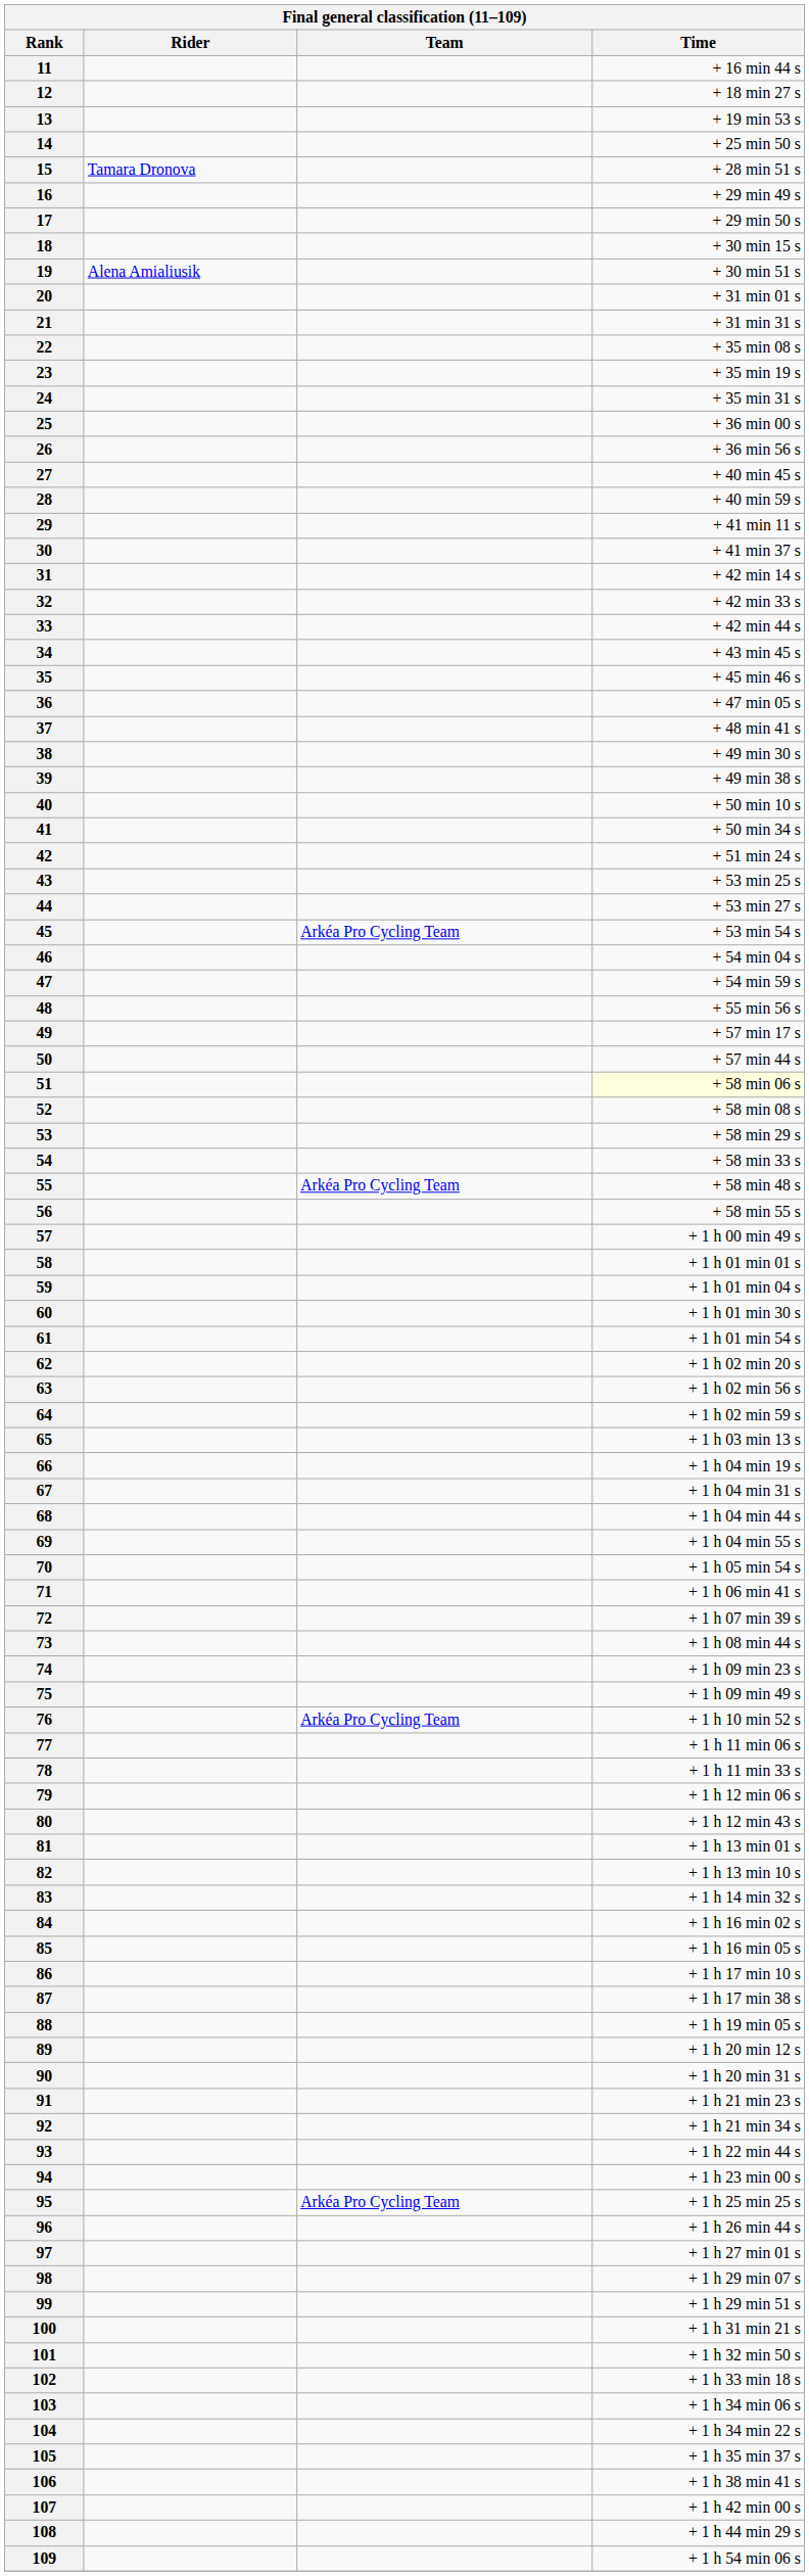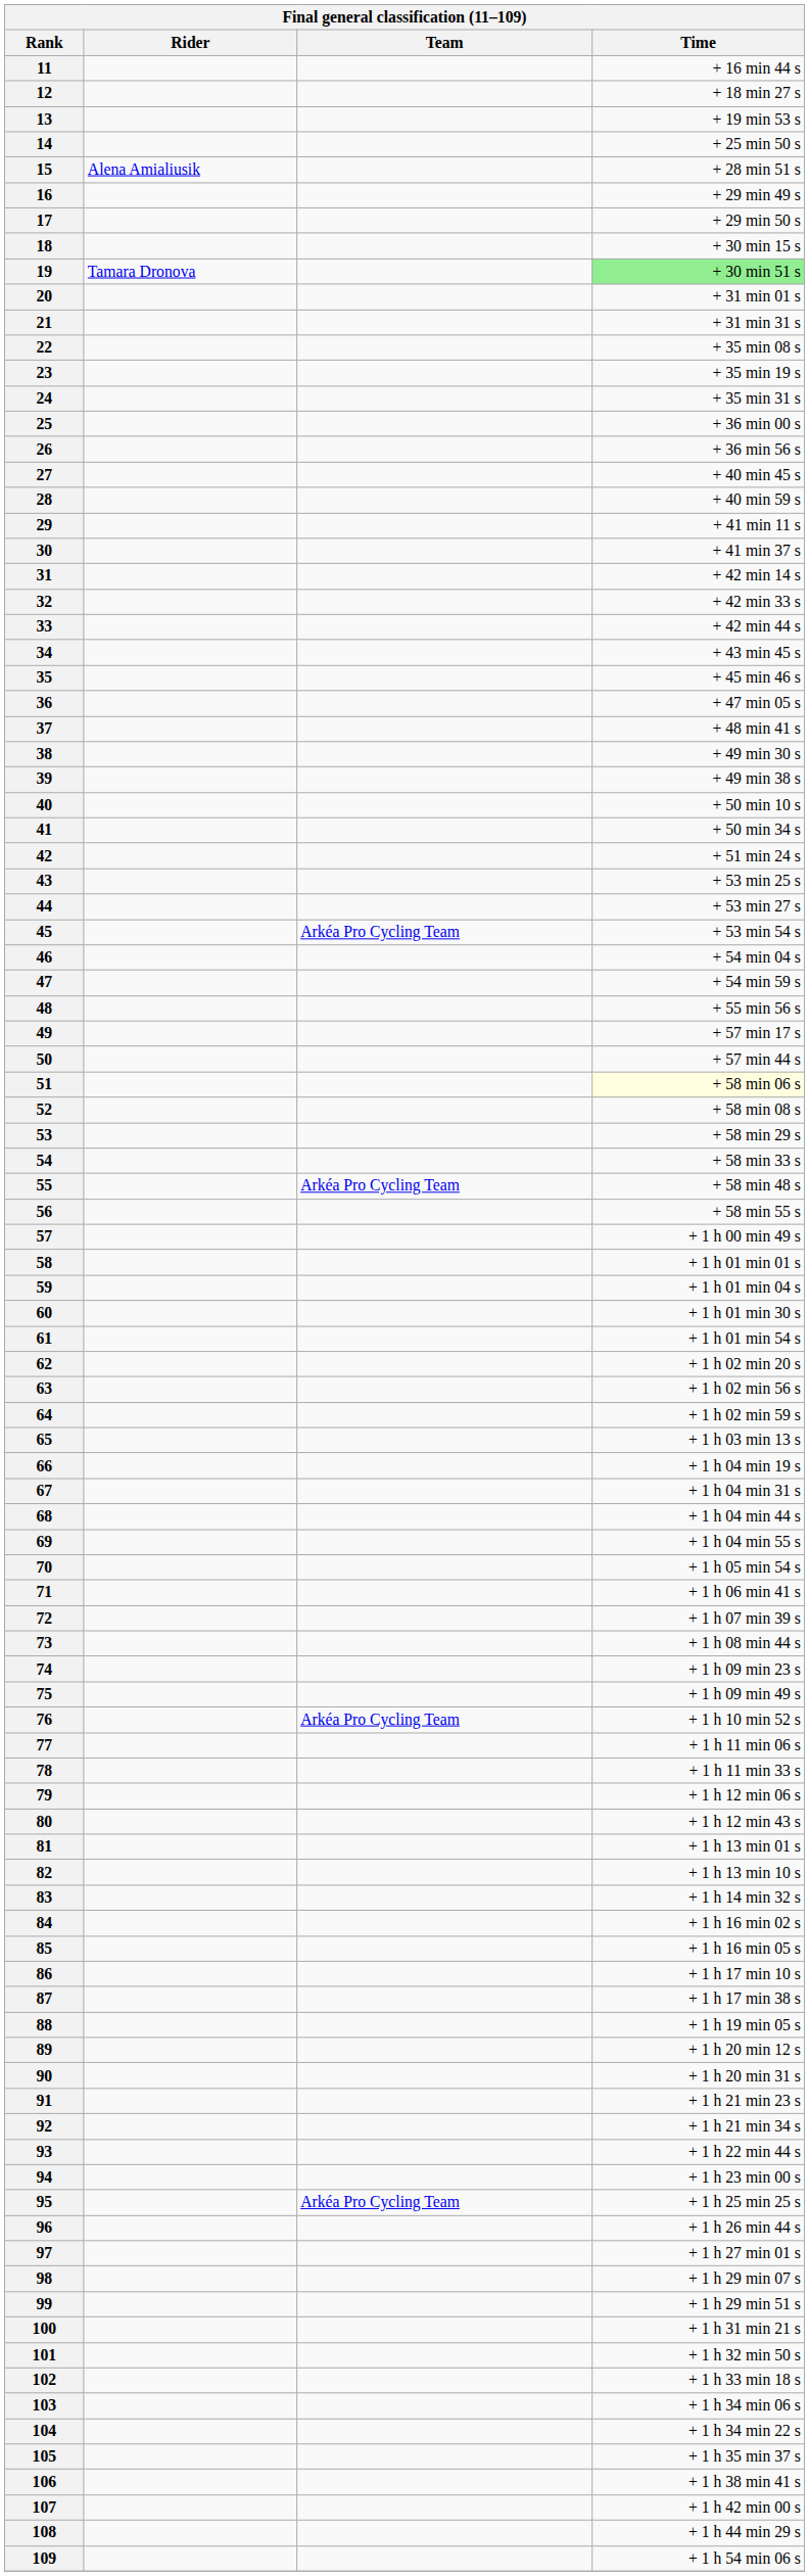15 | Rider: Tamara Dronova -> Alena Amialiusik
19 | Rider: Alena Amialiusik -> Tamara Dronova
19 | Time: no background -> lightgreen background
